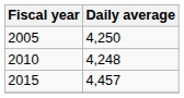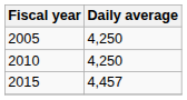2010 | Daily average: 4,248 -> 4,250
